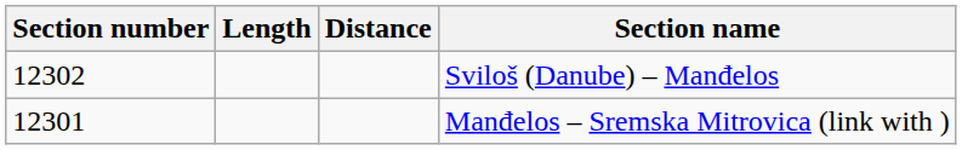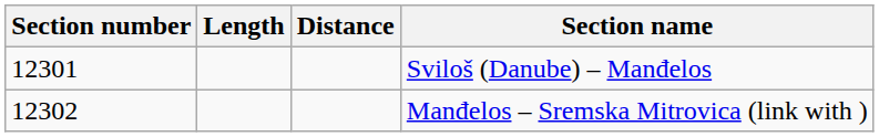Sviloš (Danube) – Manđelos | Section number: 12302 -> 12301
Manđelos – Sremska Mitrovica (link with ) | Section number: 12301 -> 12302
